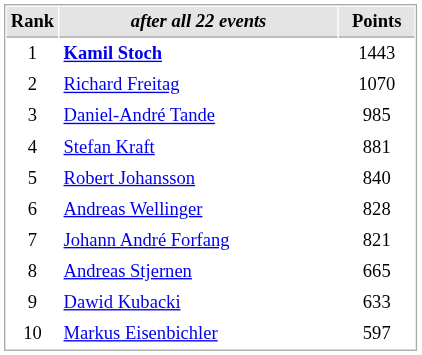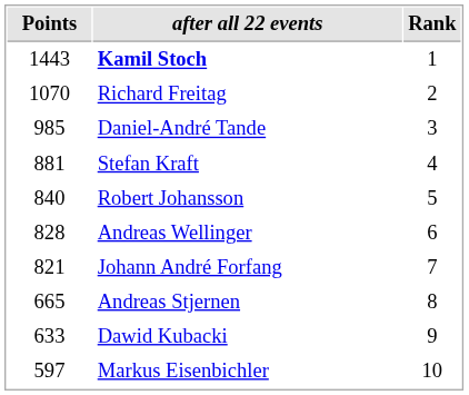columns swapped: Rank <-> Points
